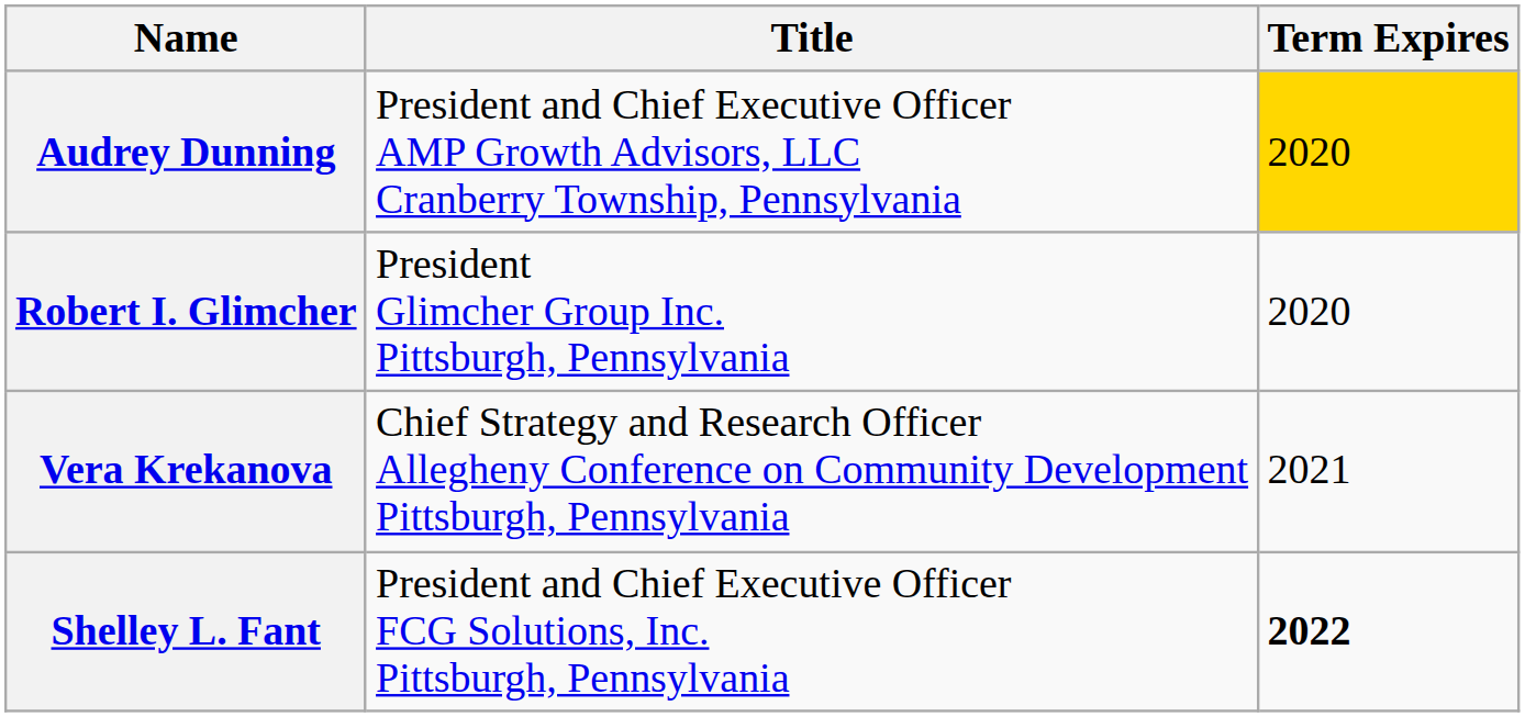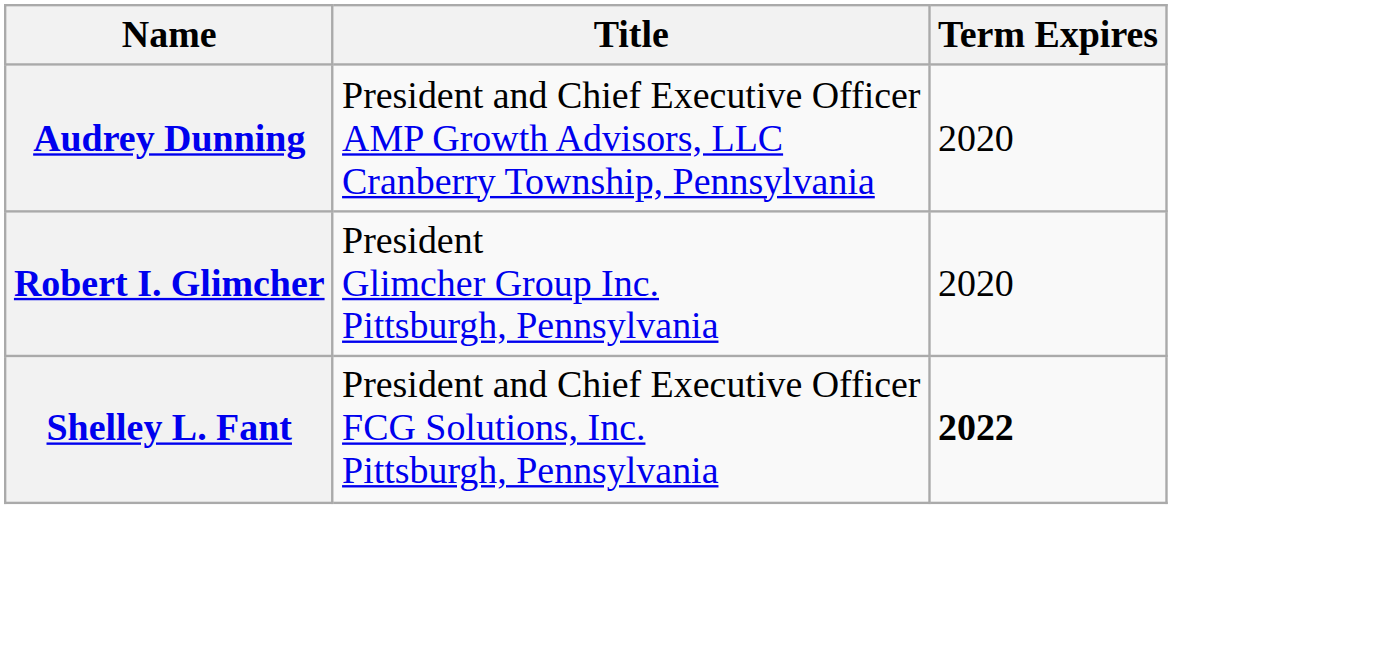Audrey Dunning | Term Expires: gold background -> no background
- row: Vera Krekanova | Chief Strategy and Research Officer Allegheny Conference on Community Development Pittsburgh, Pennsylvania | 2021
